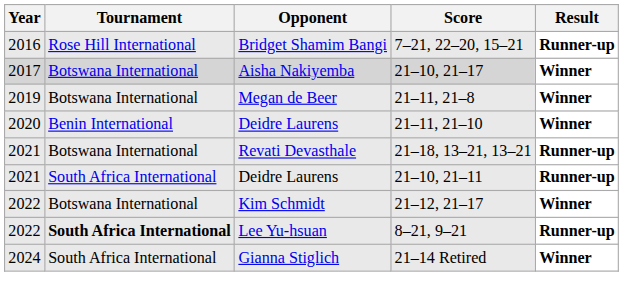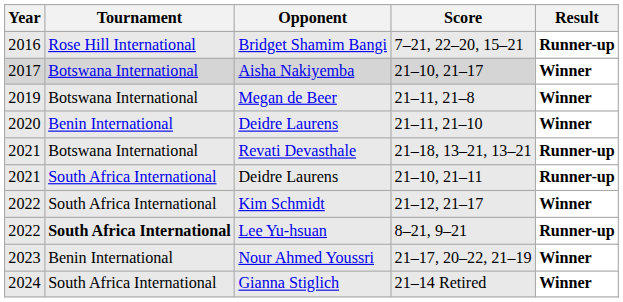Kim Schmidt | Tournament: Botswana International -> South Africa International
+ row: 2023 | Benin International | Nour Ahmed Youssri | 21–17, 20–22, 21–19 | Winner
